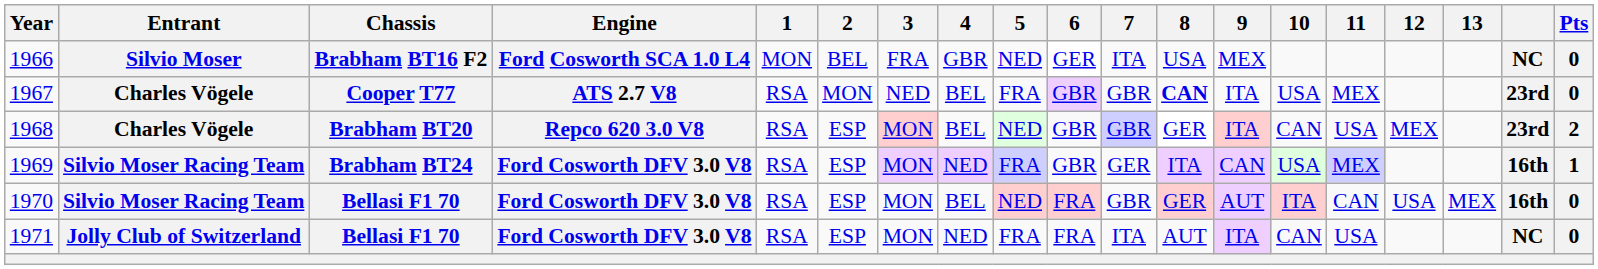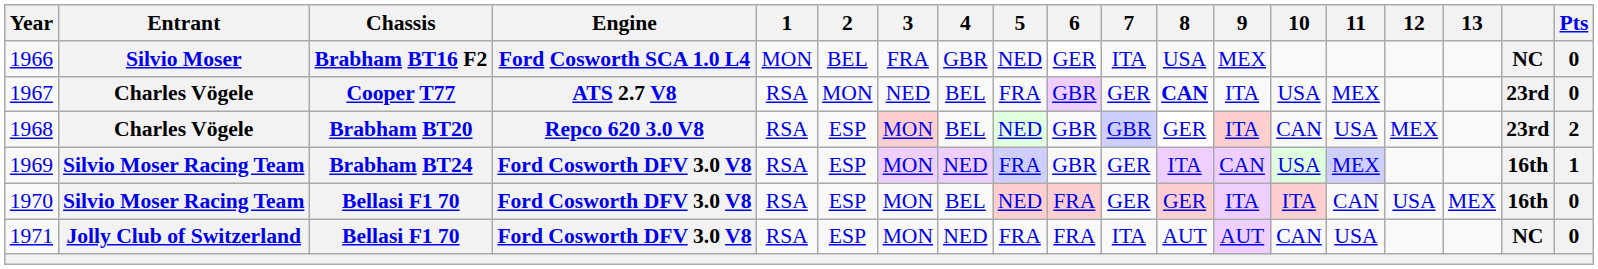1967 | 7: GBR -> GER
1970 | 7: GBR -> GER
1970 | 9: AUT -> ITA
1971 | 9: ITA -> AUT
